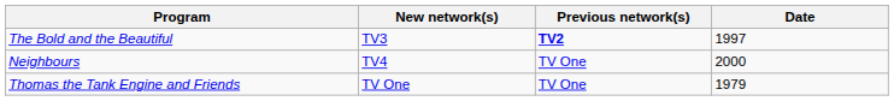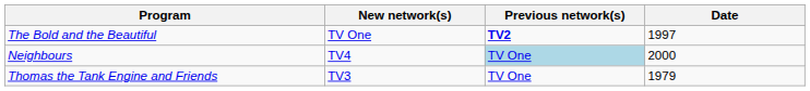The Bold and the Beautiful | New network(s): TV3 -> TV One
Neighbours | Previous network(s): no background -> lightblue background
Thomas the Tank Engine and Friends | New network(s): TV One -> TV3
